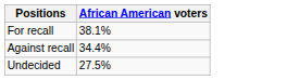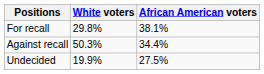+ column: White voters | 29.8% | 50.3% | 19.9%
